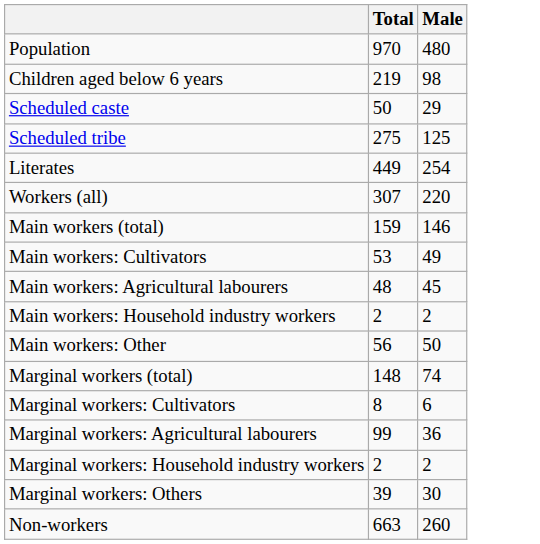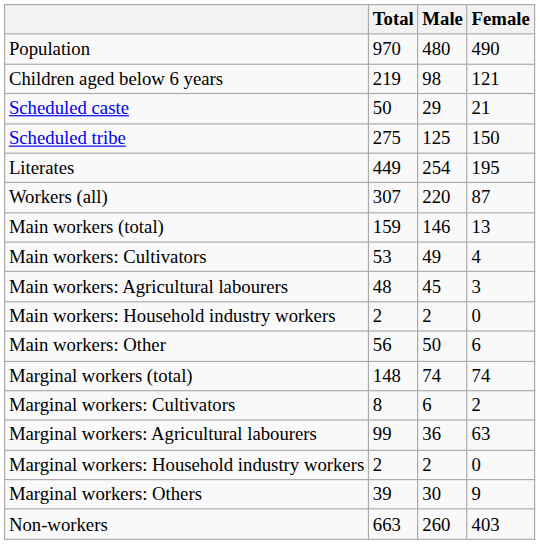+ column: Female | 490 | 121 | 21 | 150 | 195 | 87 | 13 | 4 | 3 | 0 | 6 | 74 | 2 | 63 | 0 | 9 | 403
